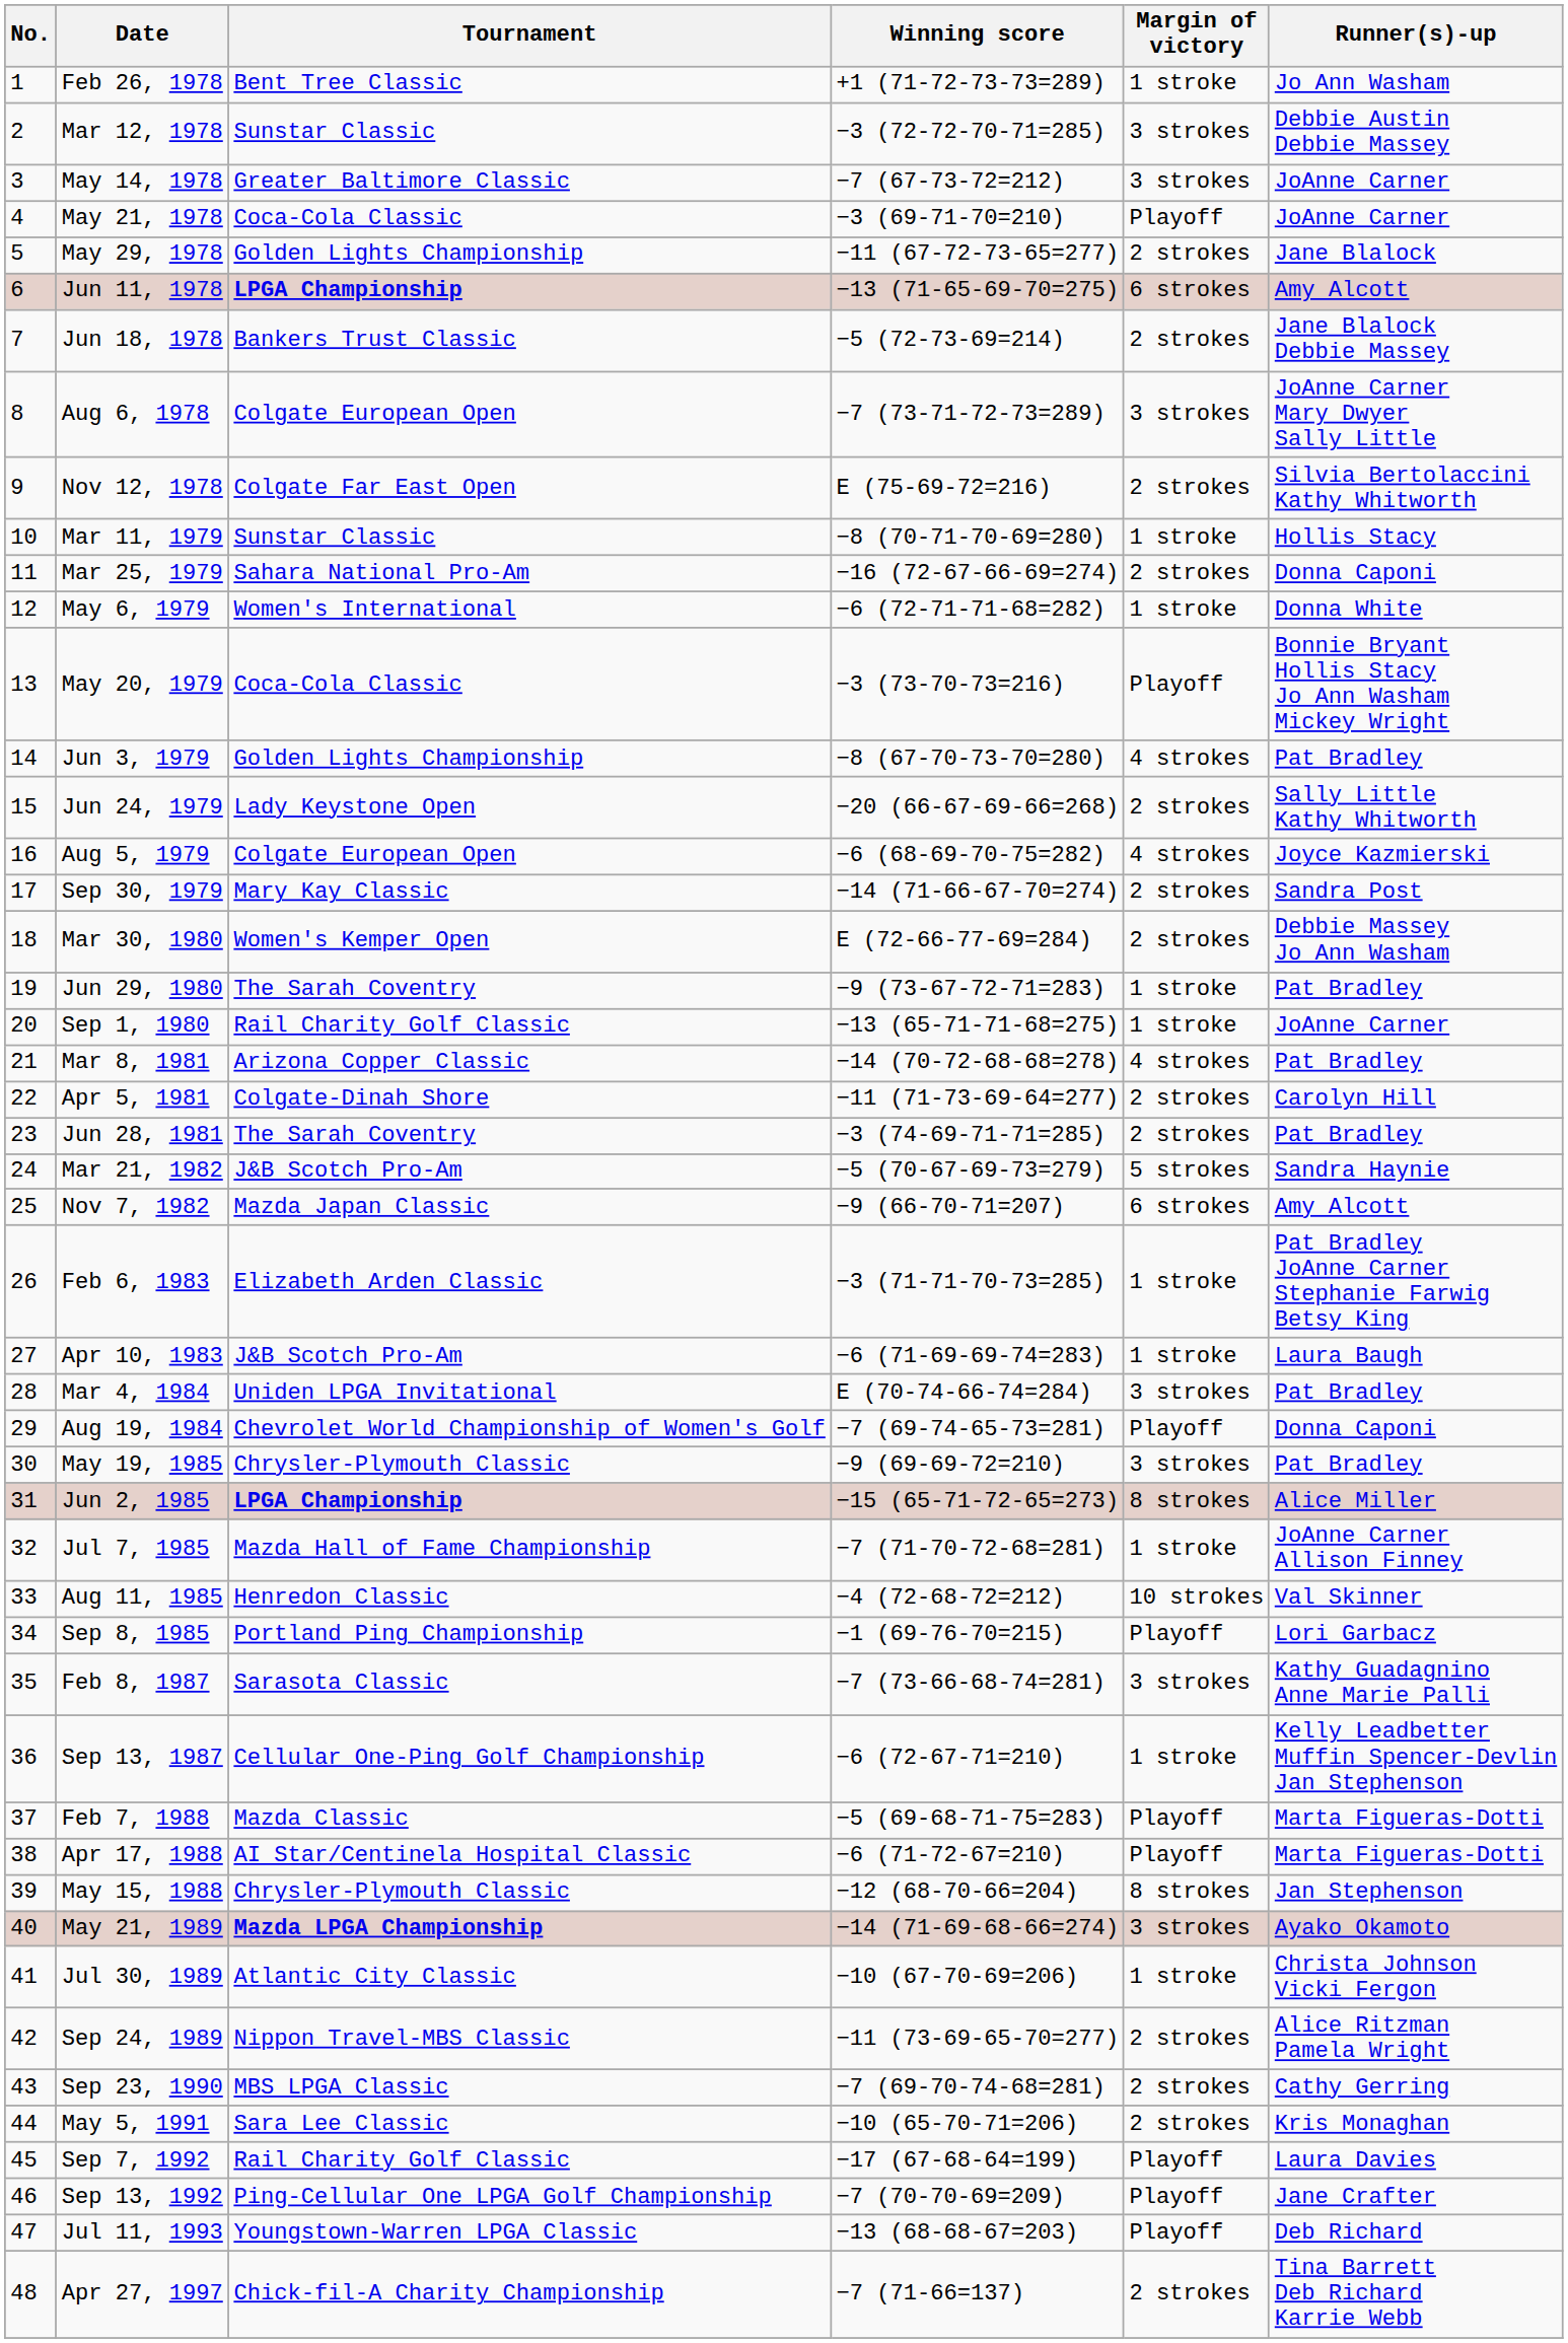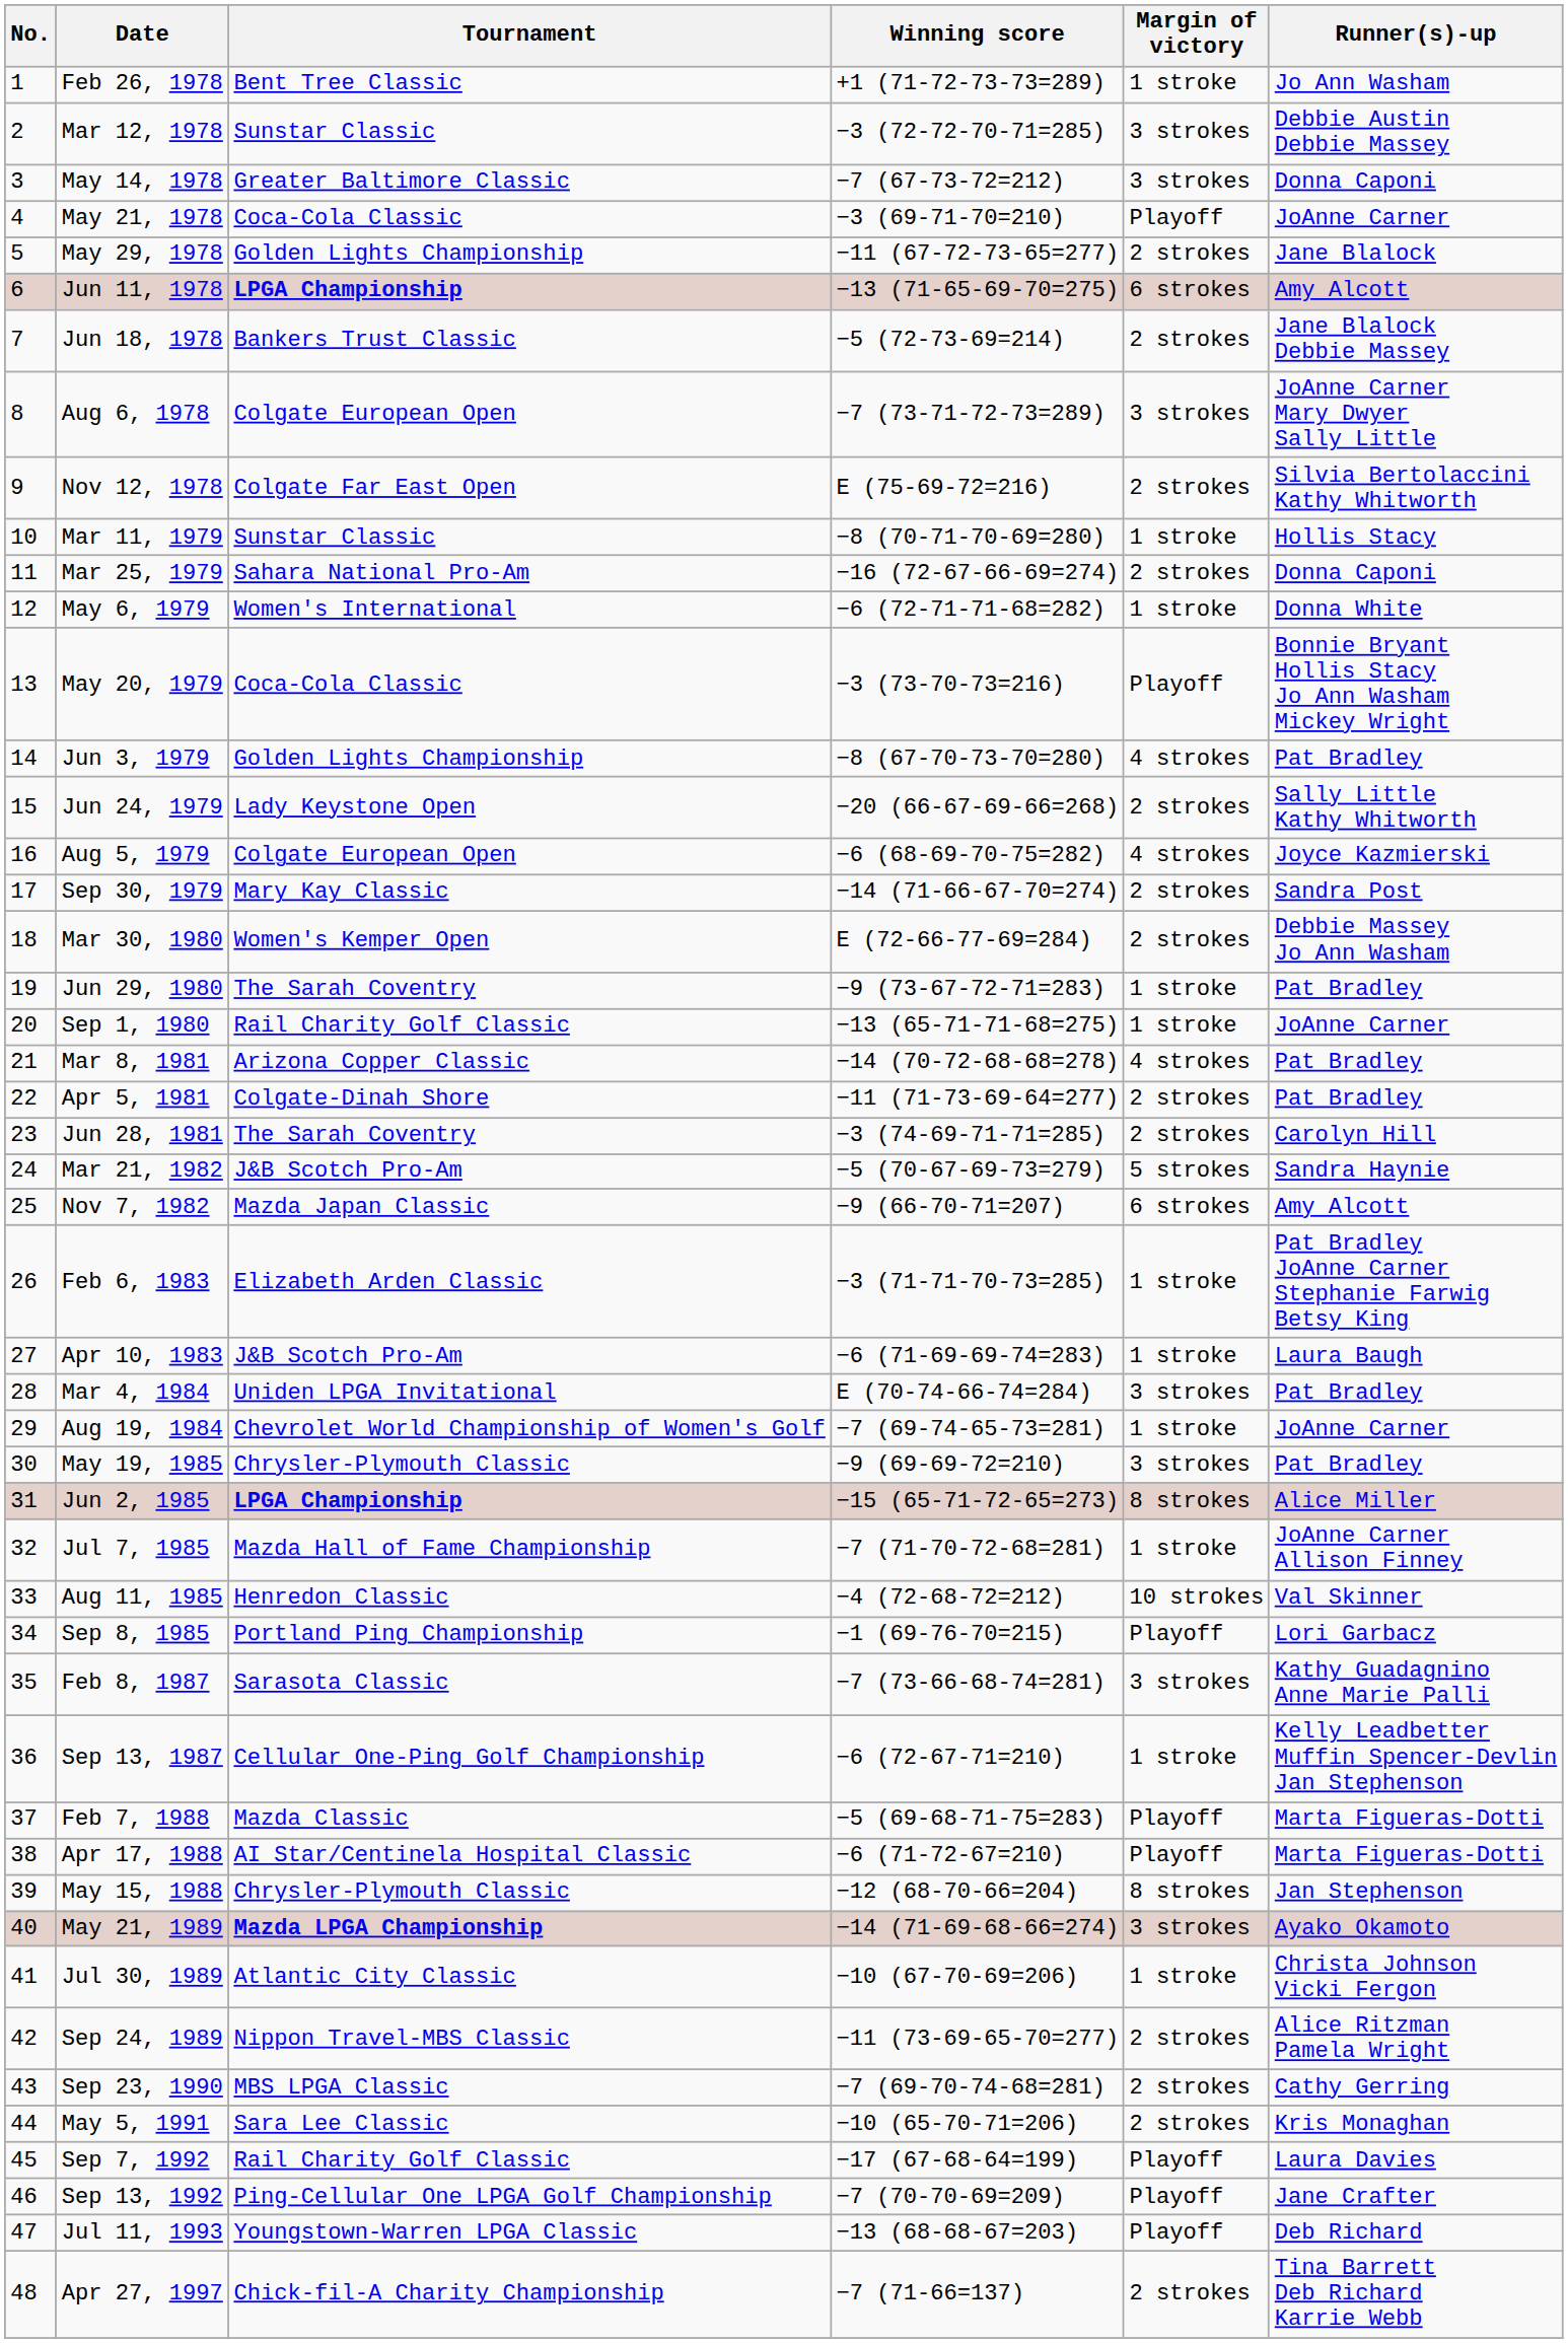May 14, 1978 | Runner(s)-up: JoAnne Carner -> Donna Caponi
Apr 5, 1981 | Runner(s)-up: Carolyn Hill -> Pat Bradley
Jun 28, 1981 | Runner(s)-up: Pat Bradley -> Carolyn Hill
Aug 19, 1984 | Margin of victory: Playoff -> 1 stroke
Aug 19, 1984 | Runner(s)-up: Donna Caponi -> JoAnne Carner
